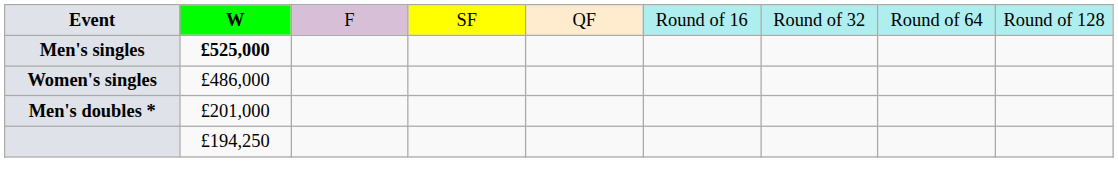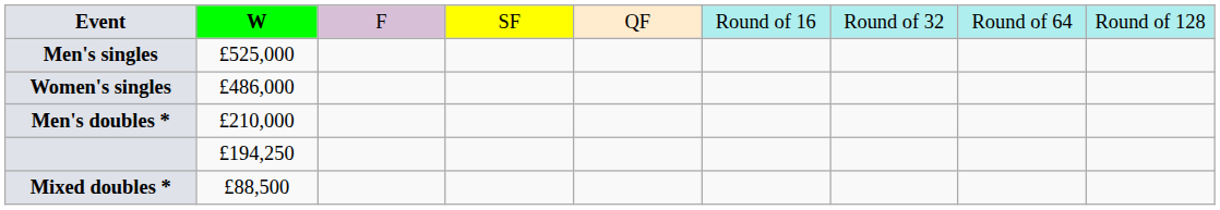Men's singles | column 2: bold -> normal
Men's doubles * | column 2: £201,000 -> £210,000
+ row: Mixed doubles * | £88,500
